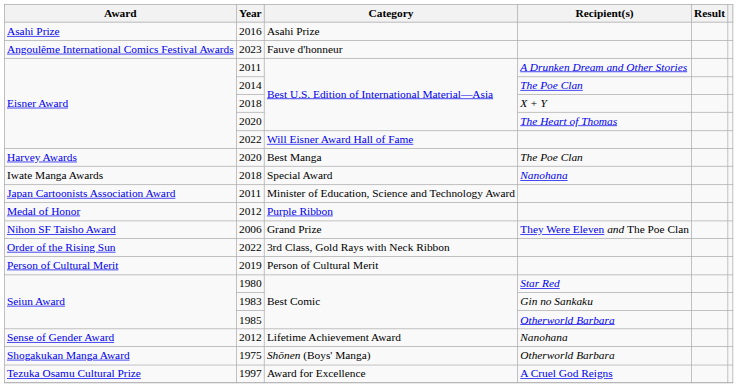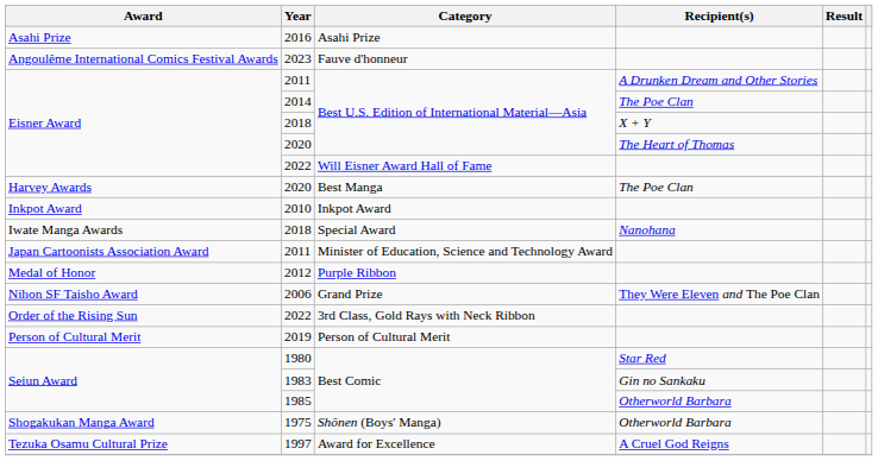+ row: Inkpot Award | 2010 | Inkpot Award
- row: Sense of Gender Award | 2012 | Lifetime Achievement Award | Nanohana
